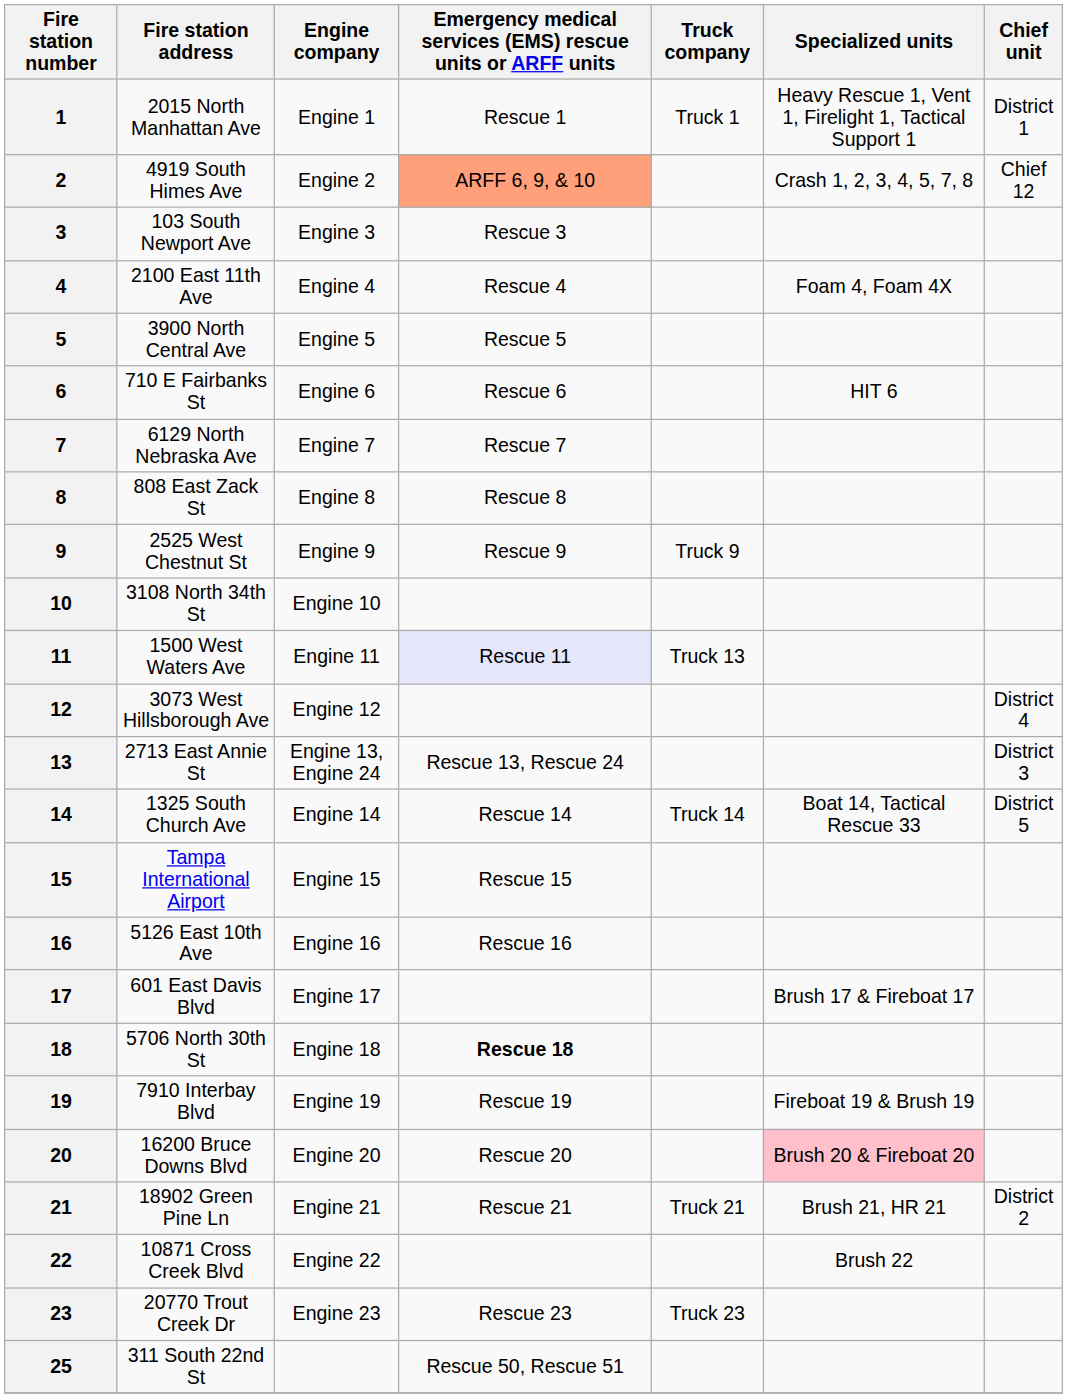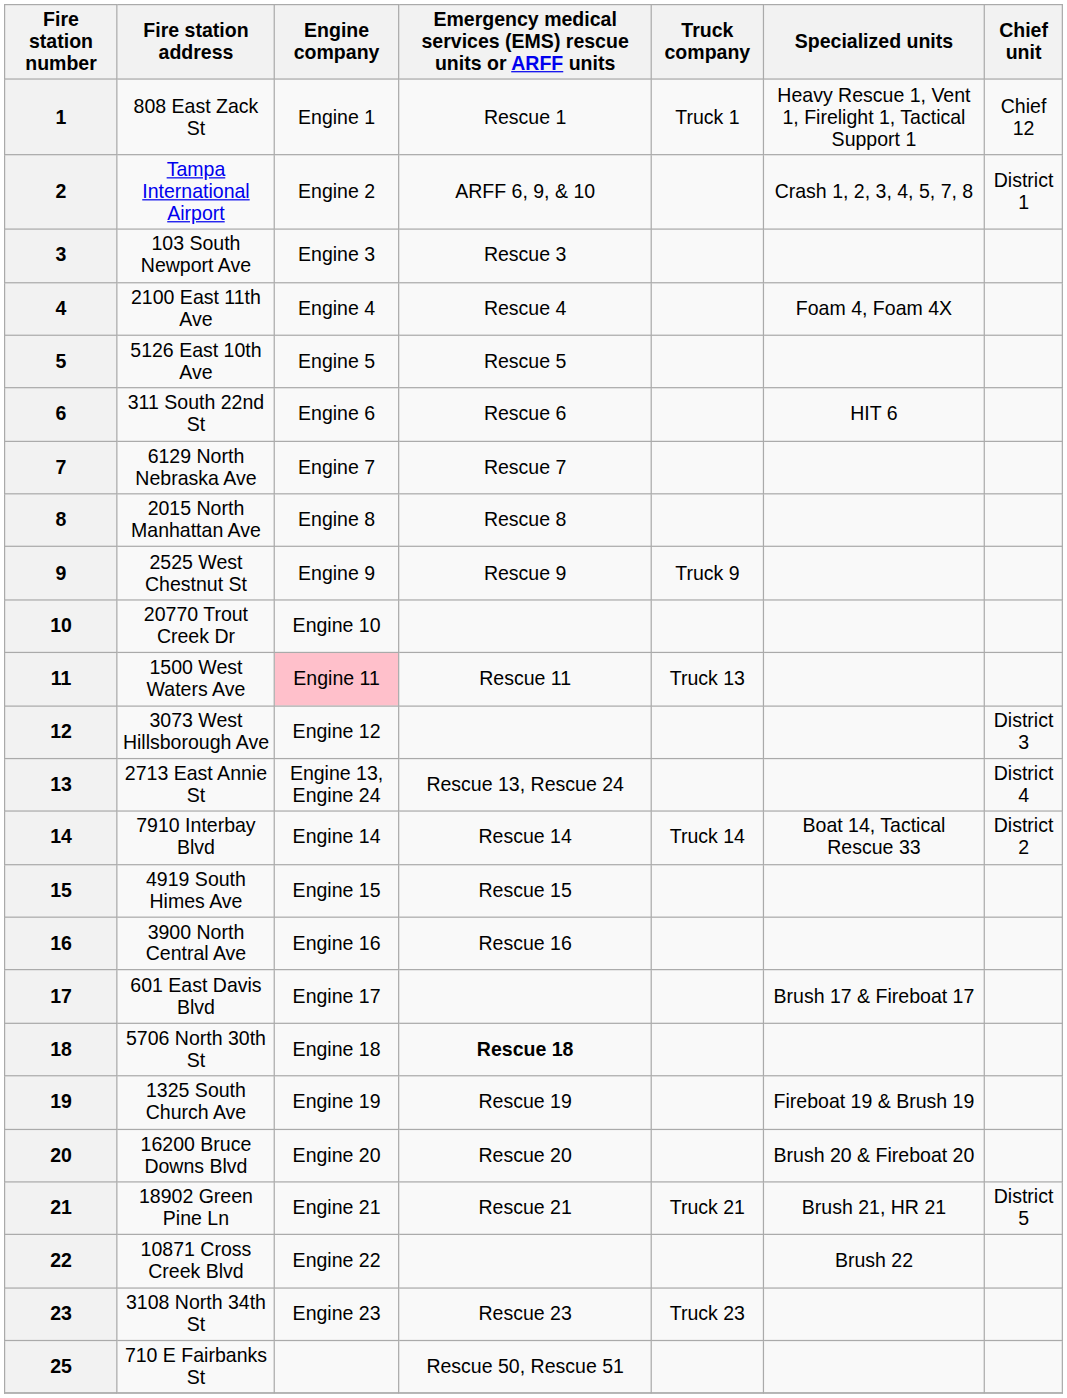1 | Fire station address: 2015 North Manhattan Ave -> 808 East Zack St
1 | Chief unit: District 1 -> Chief 12
2 | Fire station address: 4919 South Himes Ave -> Tampa International Airport
2 | Emergency medical services (EMS) rescue units or ARFF units: lightsalmon background -> no background
2 | Chief unit: Chief 12 -> District 1
5 | Fire station address: 3900 North Central Ave -> 5126 East 10th Ave
6 | Fire station address: 710 E Fairbanks St -> 311 South 22nd St
8 | Fire station address: 808 East Zack St -> 2015 North Manhattan Ave
10 | Fire station address: 3108 North 34th St -> 20770 Trout Creek Dr
11 | Engine company: no background -> pink background
11 | Emergency medical services (EMS) rescue units or ARFF units: lavender background -> no background
12 | Chief unit: District 4 -> District 3
13 | Chief unit: District 3 -> District 4
14 | Fire station address: 1325 South Church Ave -> 7910 Interbay Blvd
14 | Chief unit: District 5 -> District 2
15 | Fire station address: Tampa International Airport -> 4919 South Himes Ave
16 | Fire station address: 5126 East 10th Ave -> 3900 North Central Ave
19 | Fire station address: 7910 Interbay Blvd -> 1325 South Church Ave
20 | Specialized units: pink background -> no background
21 | Chief unit: District 2 -> District 5
23 | Fire station address: 20770 Trout Creek Dr -> 3108 North 34th St
25 | Fire station address: 311 South 22nd St -> 710 E Fairbanks St
